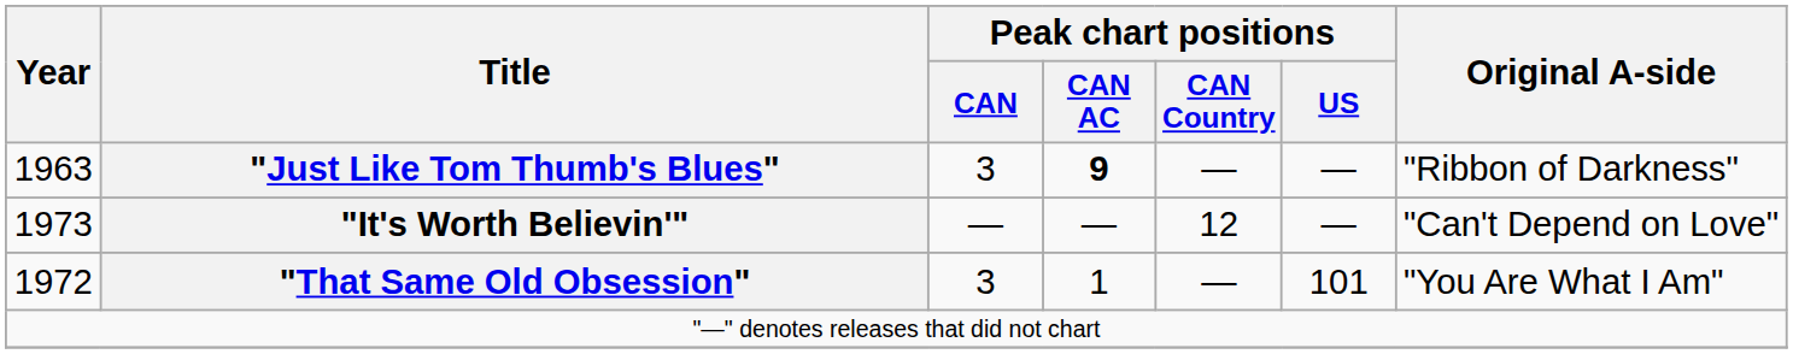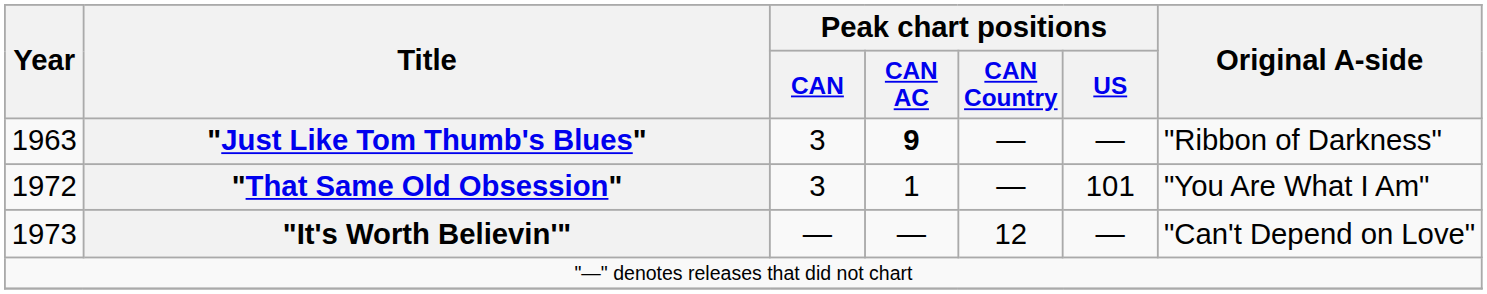rows swapped: "That Same Old Obsession" <-> "It's Worth Believin'"
